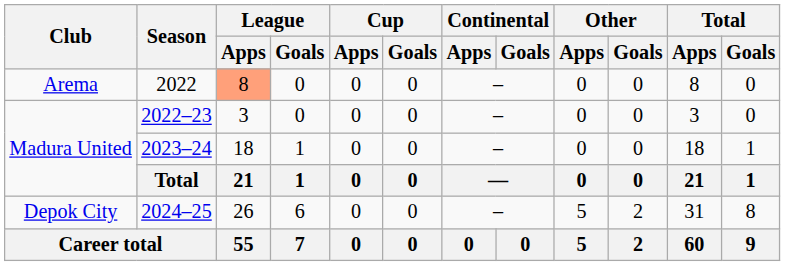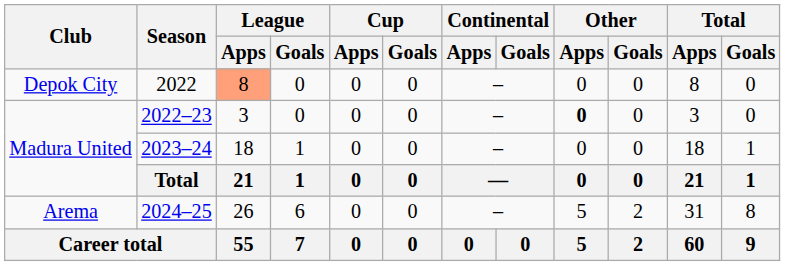2022 | Club: Arema -> Depok City
2022–23 | Other / Apps: normal -> bold
2024–25 | Club: Depok City -> Arema
